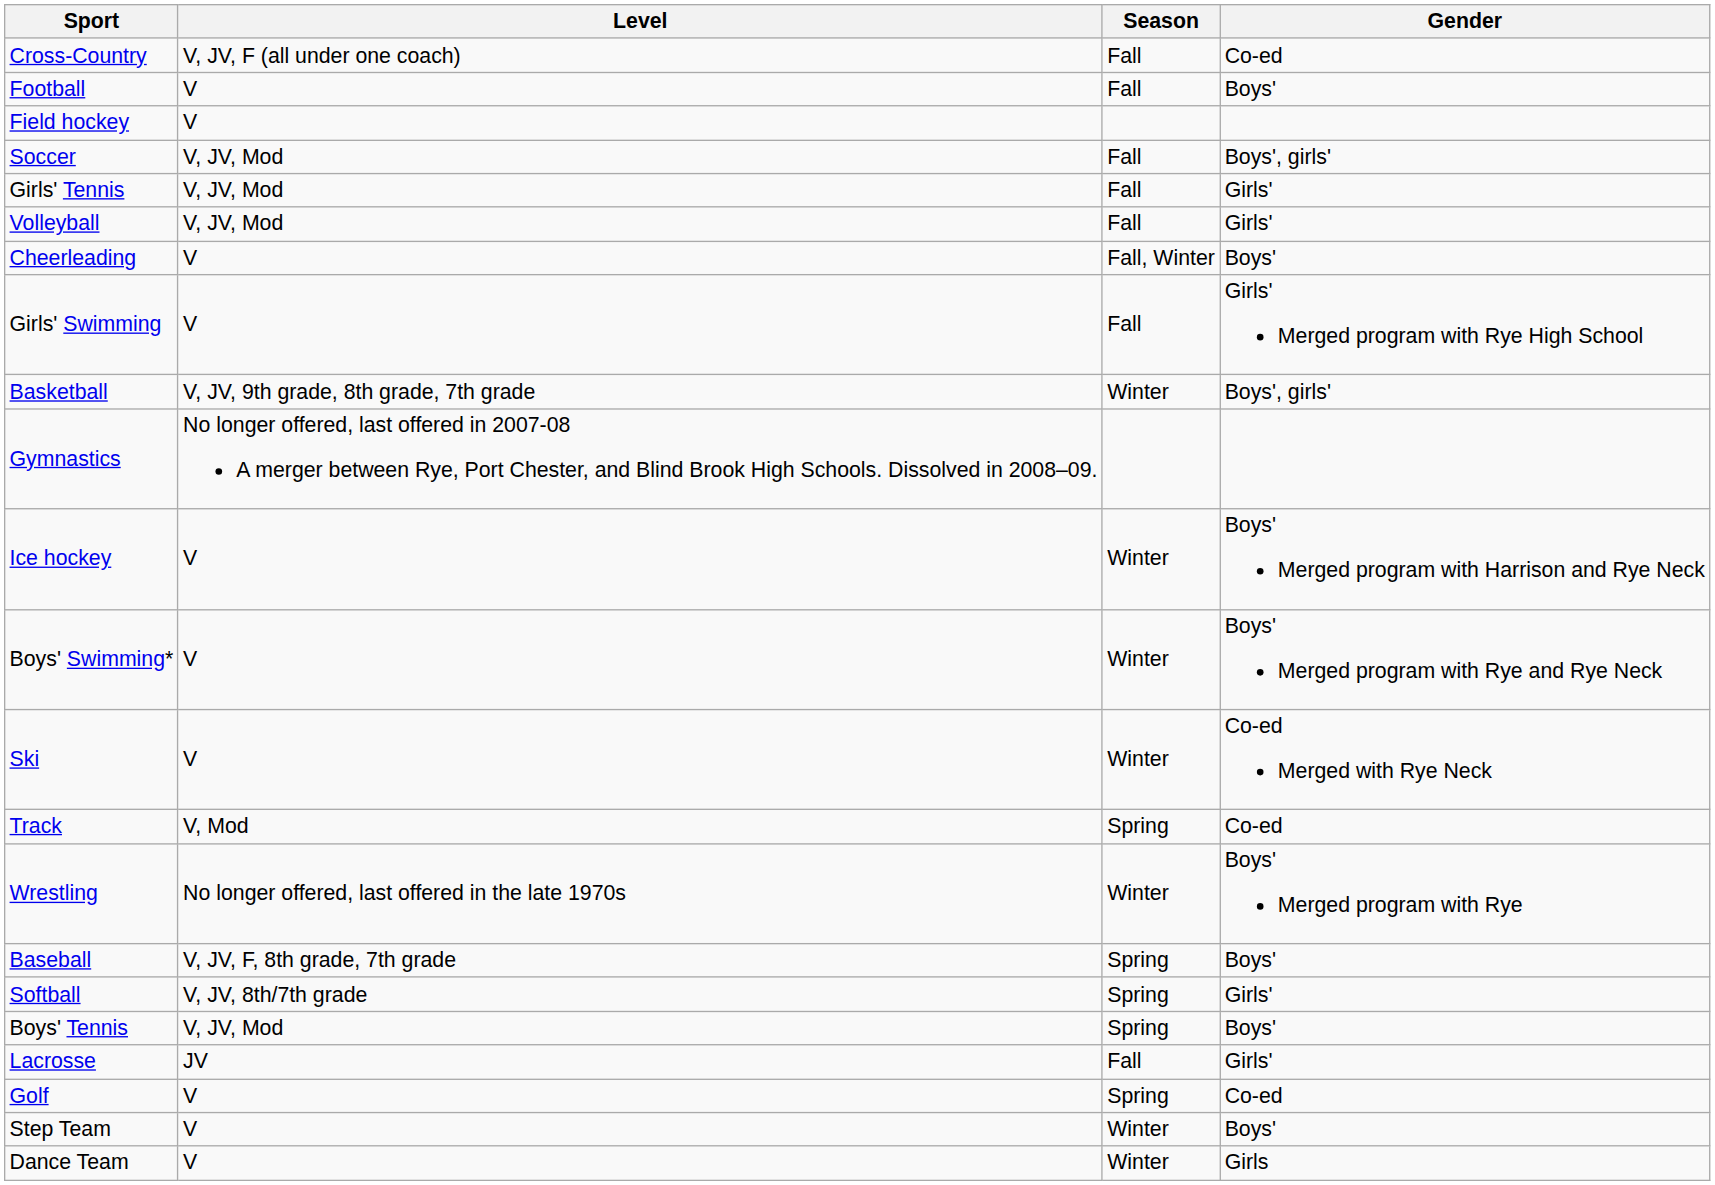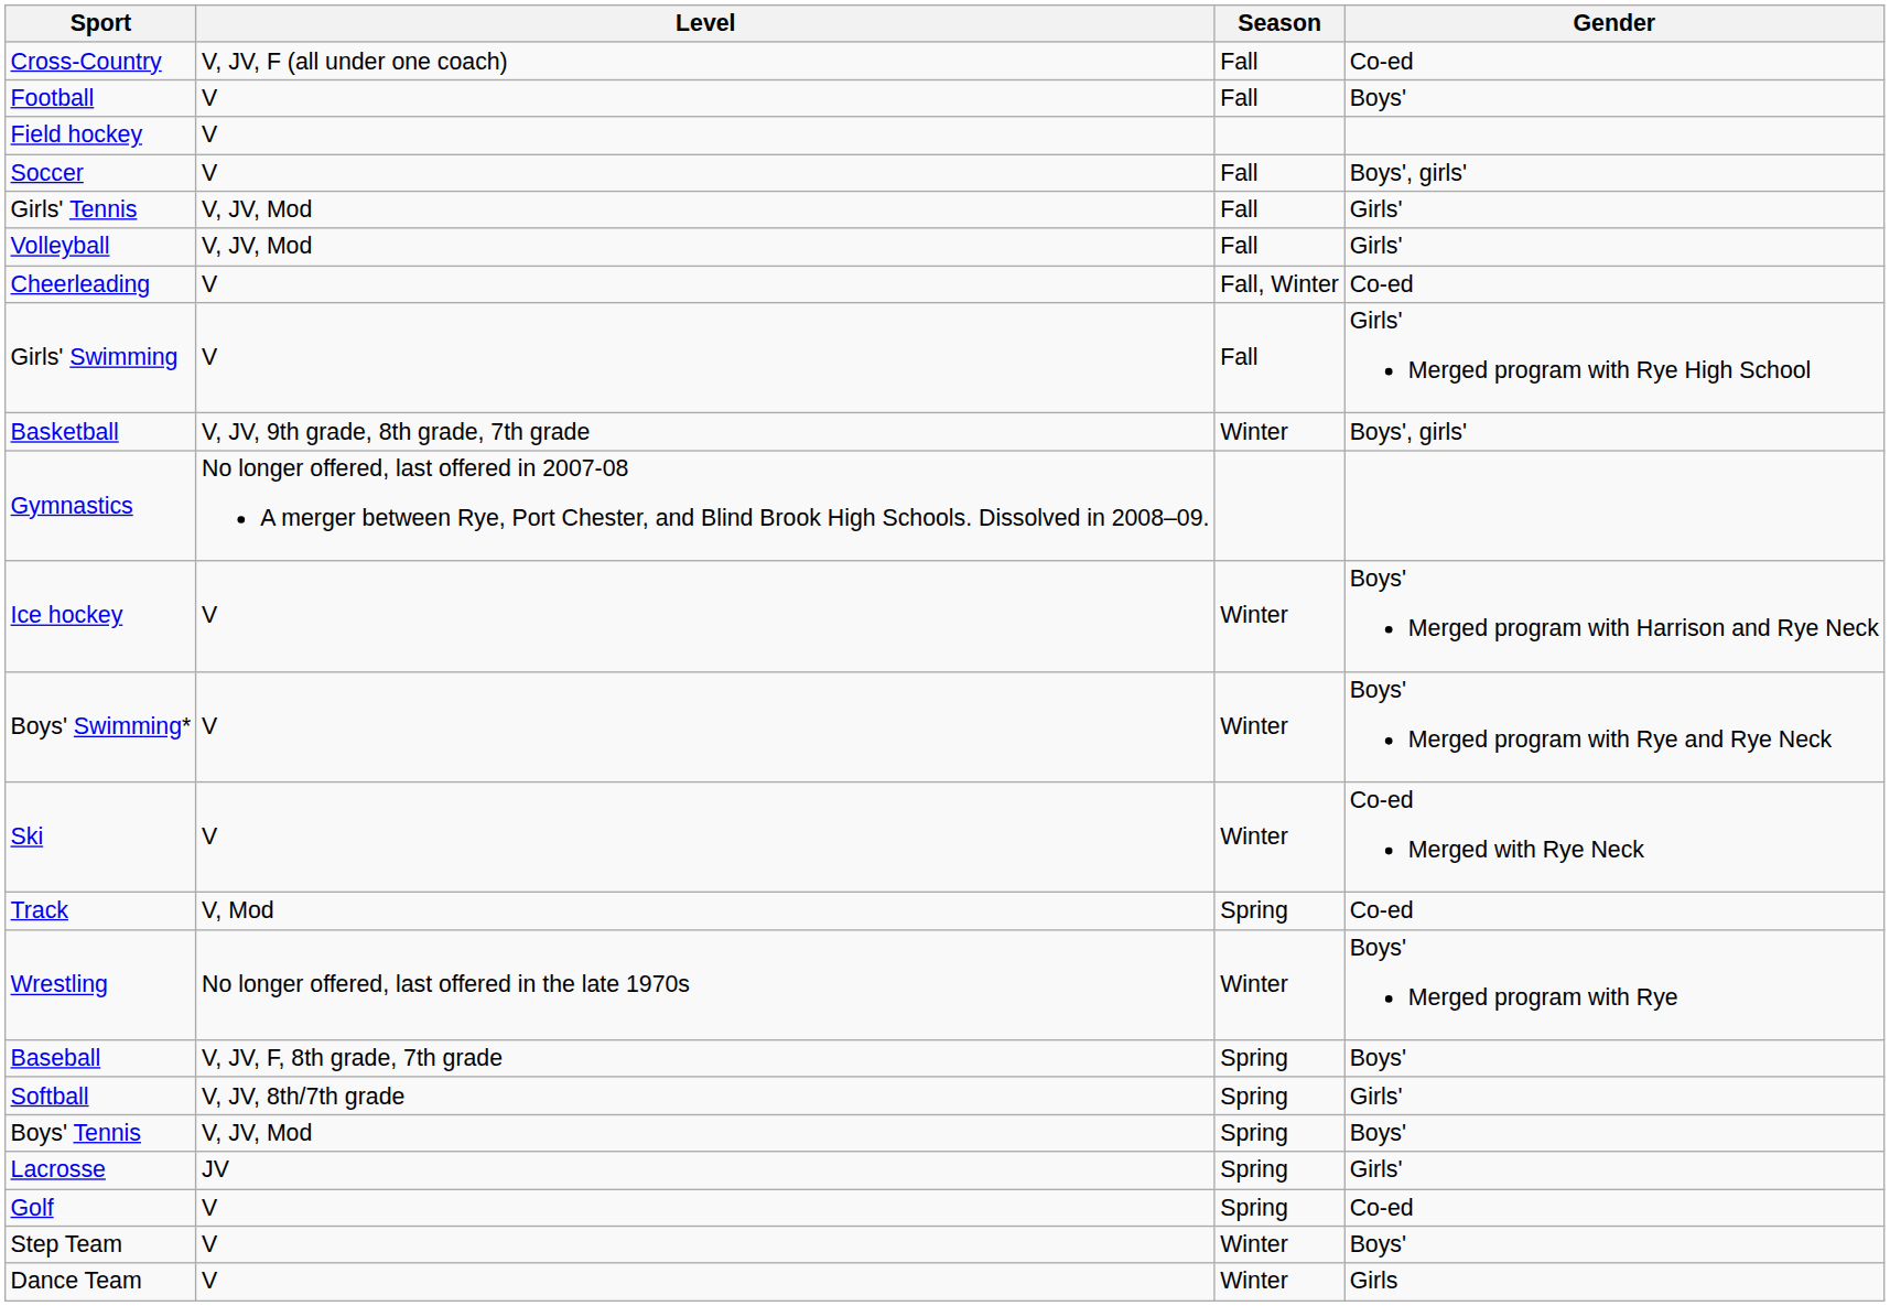Soccer | Level: V, JV, Mod -> V
Cheerleading | Gender: Boys' -> Co-ed
Lacrosse | Season: Fall -> Spring
